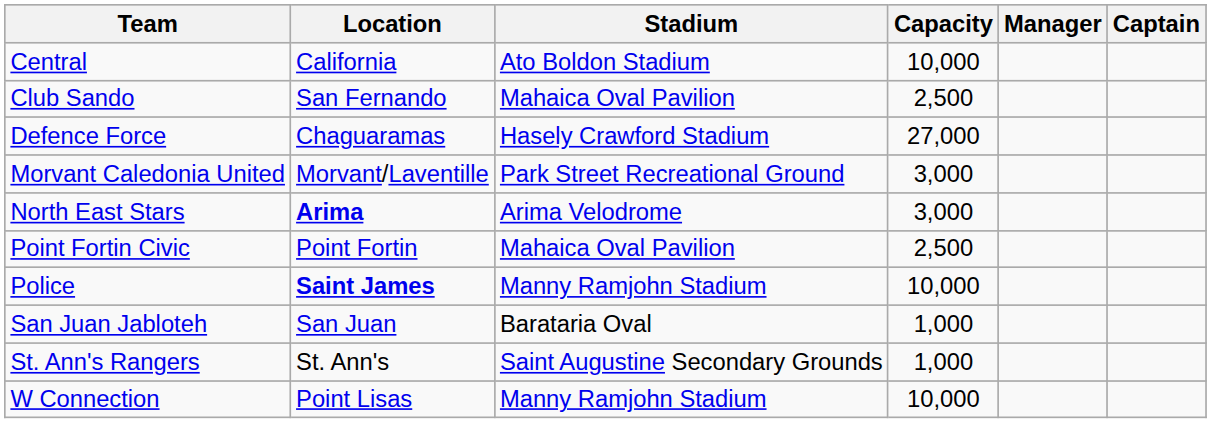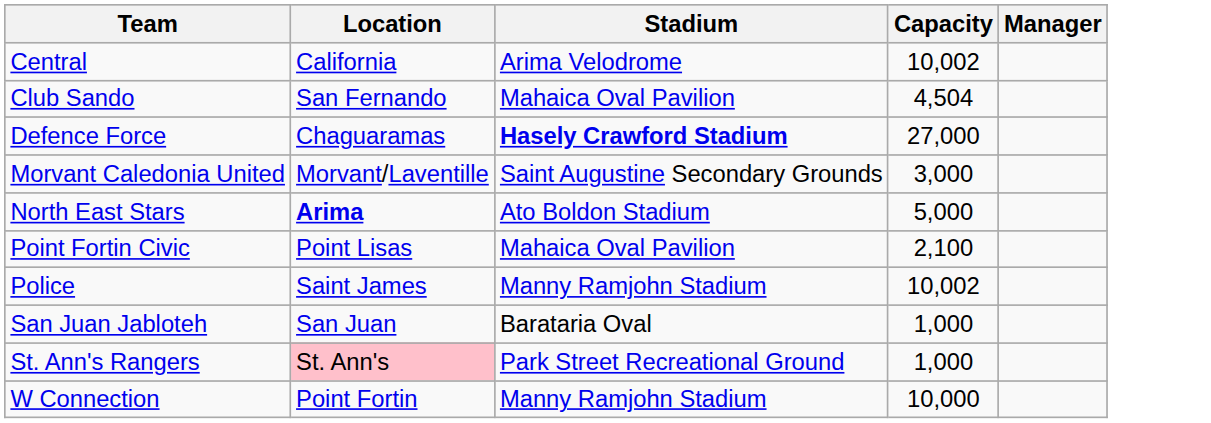- column: Captain
Central | Stadium: Ato Boldon Stadium -> Arima Velodrome
Central | Capacity: 10,000 -> 10,002
Club Sando | Capacity: 2,500 -> 4,504
Defence Force | Stadium: normal -> bold
Morvant Caledonia United | Stadium: Park Street Recreational Ground -> Saint Augustine Secondary Grounds
North East Stars | Stadium: Arima Velodrome -> Ato Boldon Stadium
North East Stars | Capacity: 3,000 -> 5,000
Point Fortin Civic | Location: Point Fortin -> Point Lisas
Point Fortin Civic | Capacity: 2,500 -> 2,100
Police | Location: bold -> normal
Police | Capacity: 10,000 -> 10,002
St. Ann's Rangers | Location: no background -> pink background
St. Ann's Rangers | Stadium: Saint Augustine Secondary Grounds -> Park Street Recreational Ground
W Connection | Location: Point Lisas -> Point Fortin
